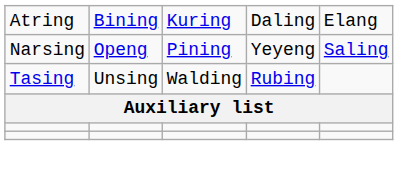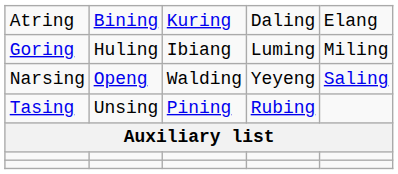+ row: Goring | Huling | Ibiang | Luming | Miling
Narsing | column 3: Pining -> Walding
Tasing | column 3: Walding -> Pining
